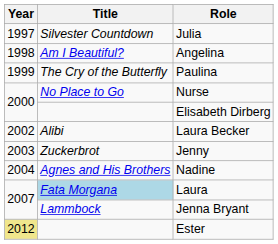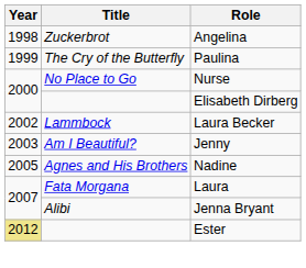- row: 1997 | Silvester Countdown | Julia
Angelina | Title: Am I Beautiful? -> Zuckerbrot
Laura Becker | Title: Alibi -> Lammbock
Jenny | Title: Zuckerbrot -> Am I Beautiful?
Nadine | Year: 2004 -> 2005
Laura | Title: lightblue background -> no background
Jenna Bryant | Title: Lammbock -> Alibi
